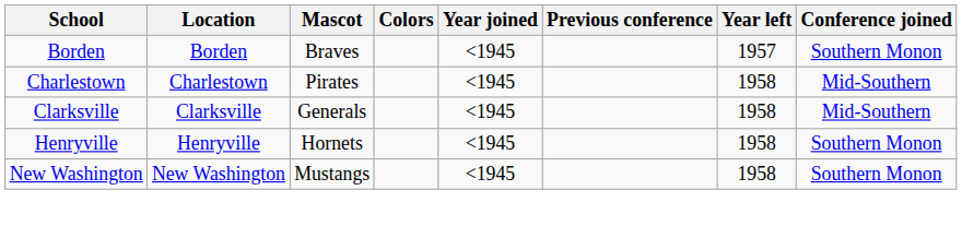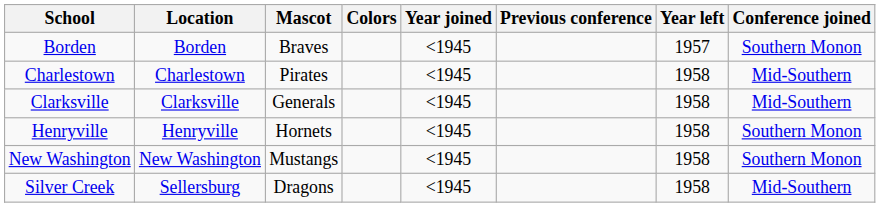+ row: Silver Creek | Sellersburg | Dragons | <1945 | 1958 | Mid-Southern
